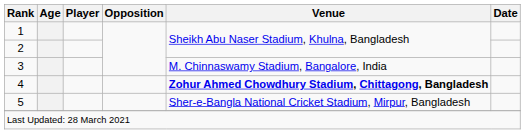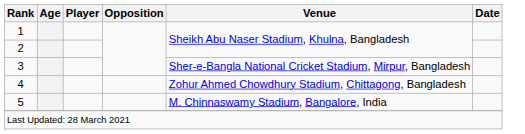3 | Venue: M. Chinnaswamy Stadium, Bangalore, India -> Sher-e-Bangla National Cricket Stadium, Mirpur, Bangladesh
4 | Venue: bold -> normal
5 | Venue: Sher-e-Bangla National Cricket Stadium, Mirpur, Bangladesh -> M. Chinnaswamy Stadium, Bangalore, India
